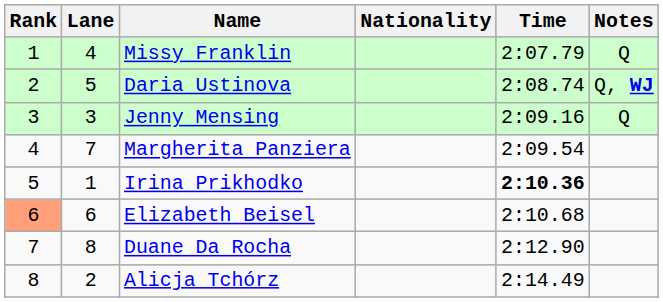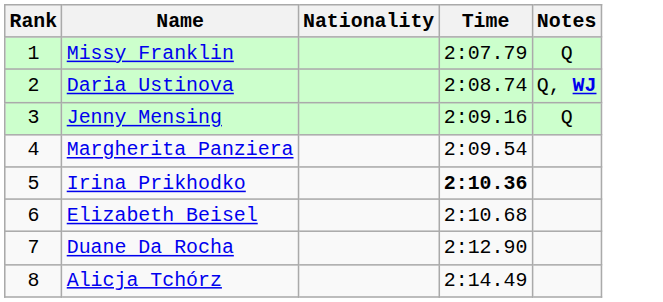- column: Lane | 4 | 5 | 3 | 7 | 1 | 6 | 8 | 2
Elizabeth Beisel | Rank: lightsalmon background -> no background
